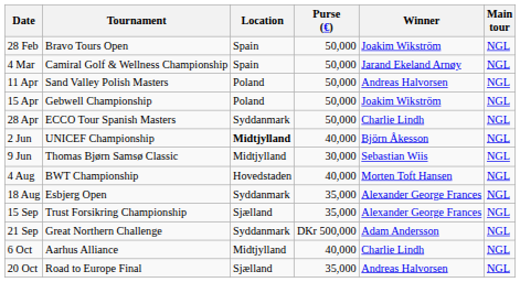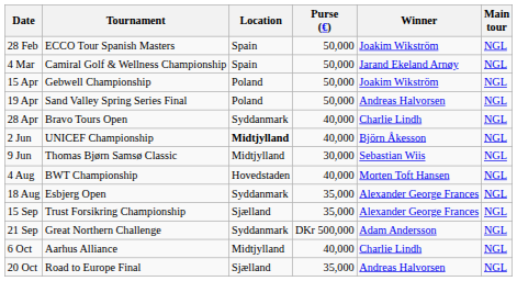28 Feb | Tournament: Bravo Tours Open -> ECCO Tour Spanish Masters
- row: 11 Apr | Sand Valley Polish Masters | Poland | 50,000 | Andreas Halvorsen | NGL
+ row: 19 Apr | Sand Valley Spring Series Final | Poland | 50,000 | Andreas Halvorsen | NGL
28 Apr | Tournament: ECCO Tour Spanish Masters -> Bravo Tours Open
28 Apr | Purse (€): 50,000 -> 40,000
